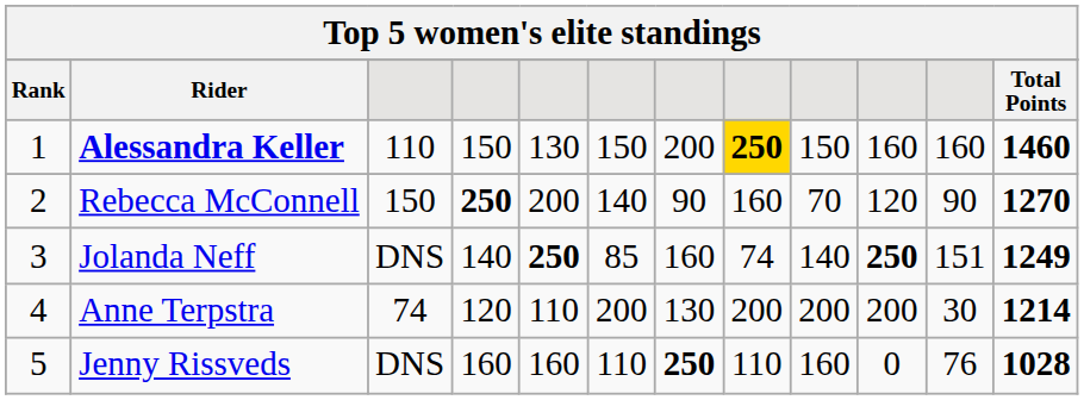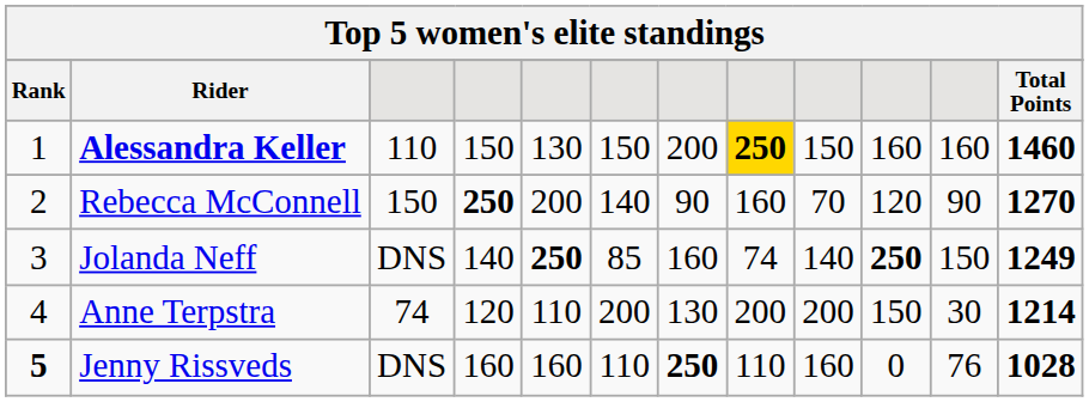Jolanda Neff | column 11: 151 -> 150
Anne Terpstra | column 10: 200 -> 150
Jenny Rissveds | Rank: normal -> bold
